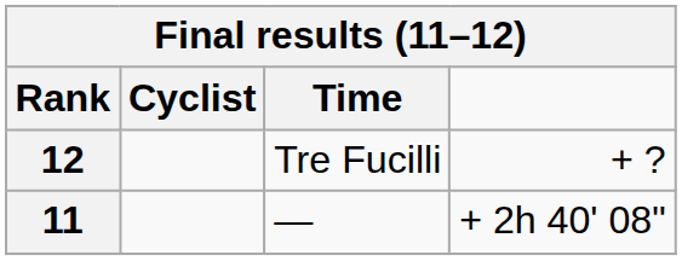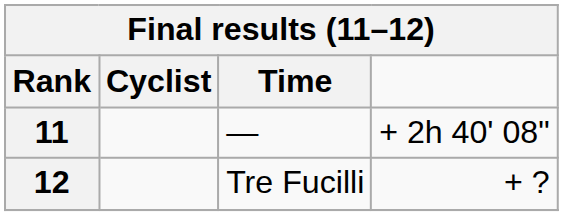rows swapped: 11 <-> 12
